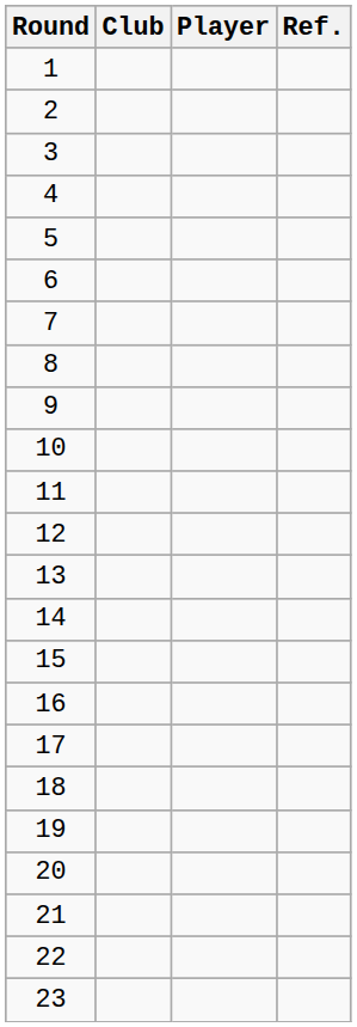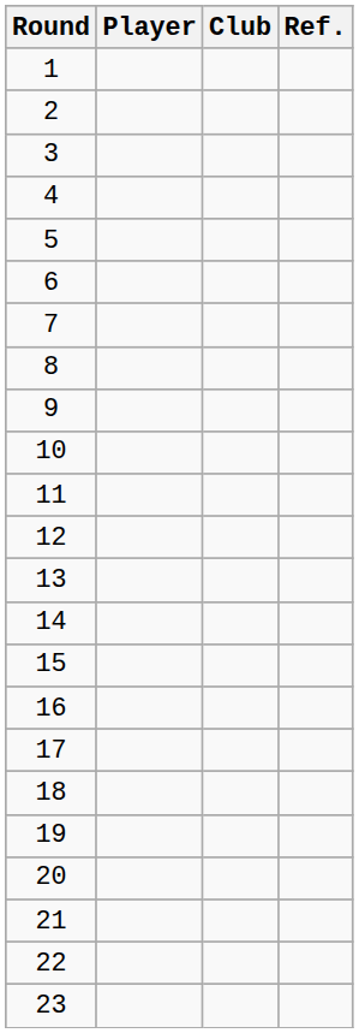columns swapped: Player <-> Club
